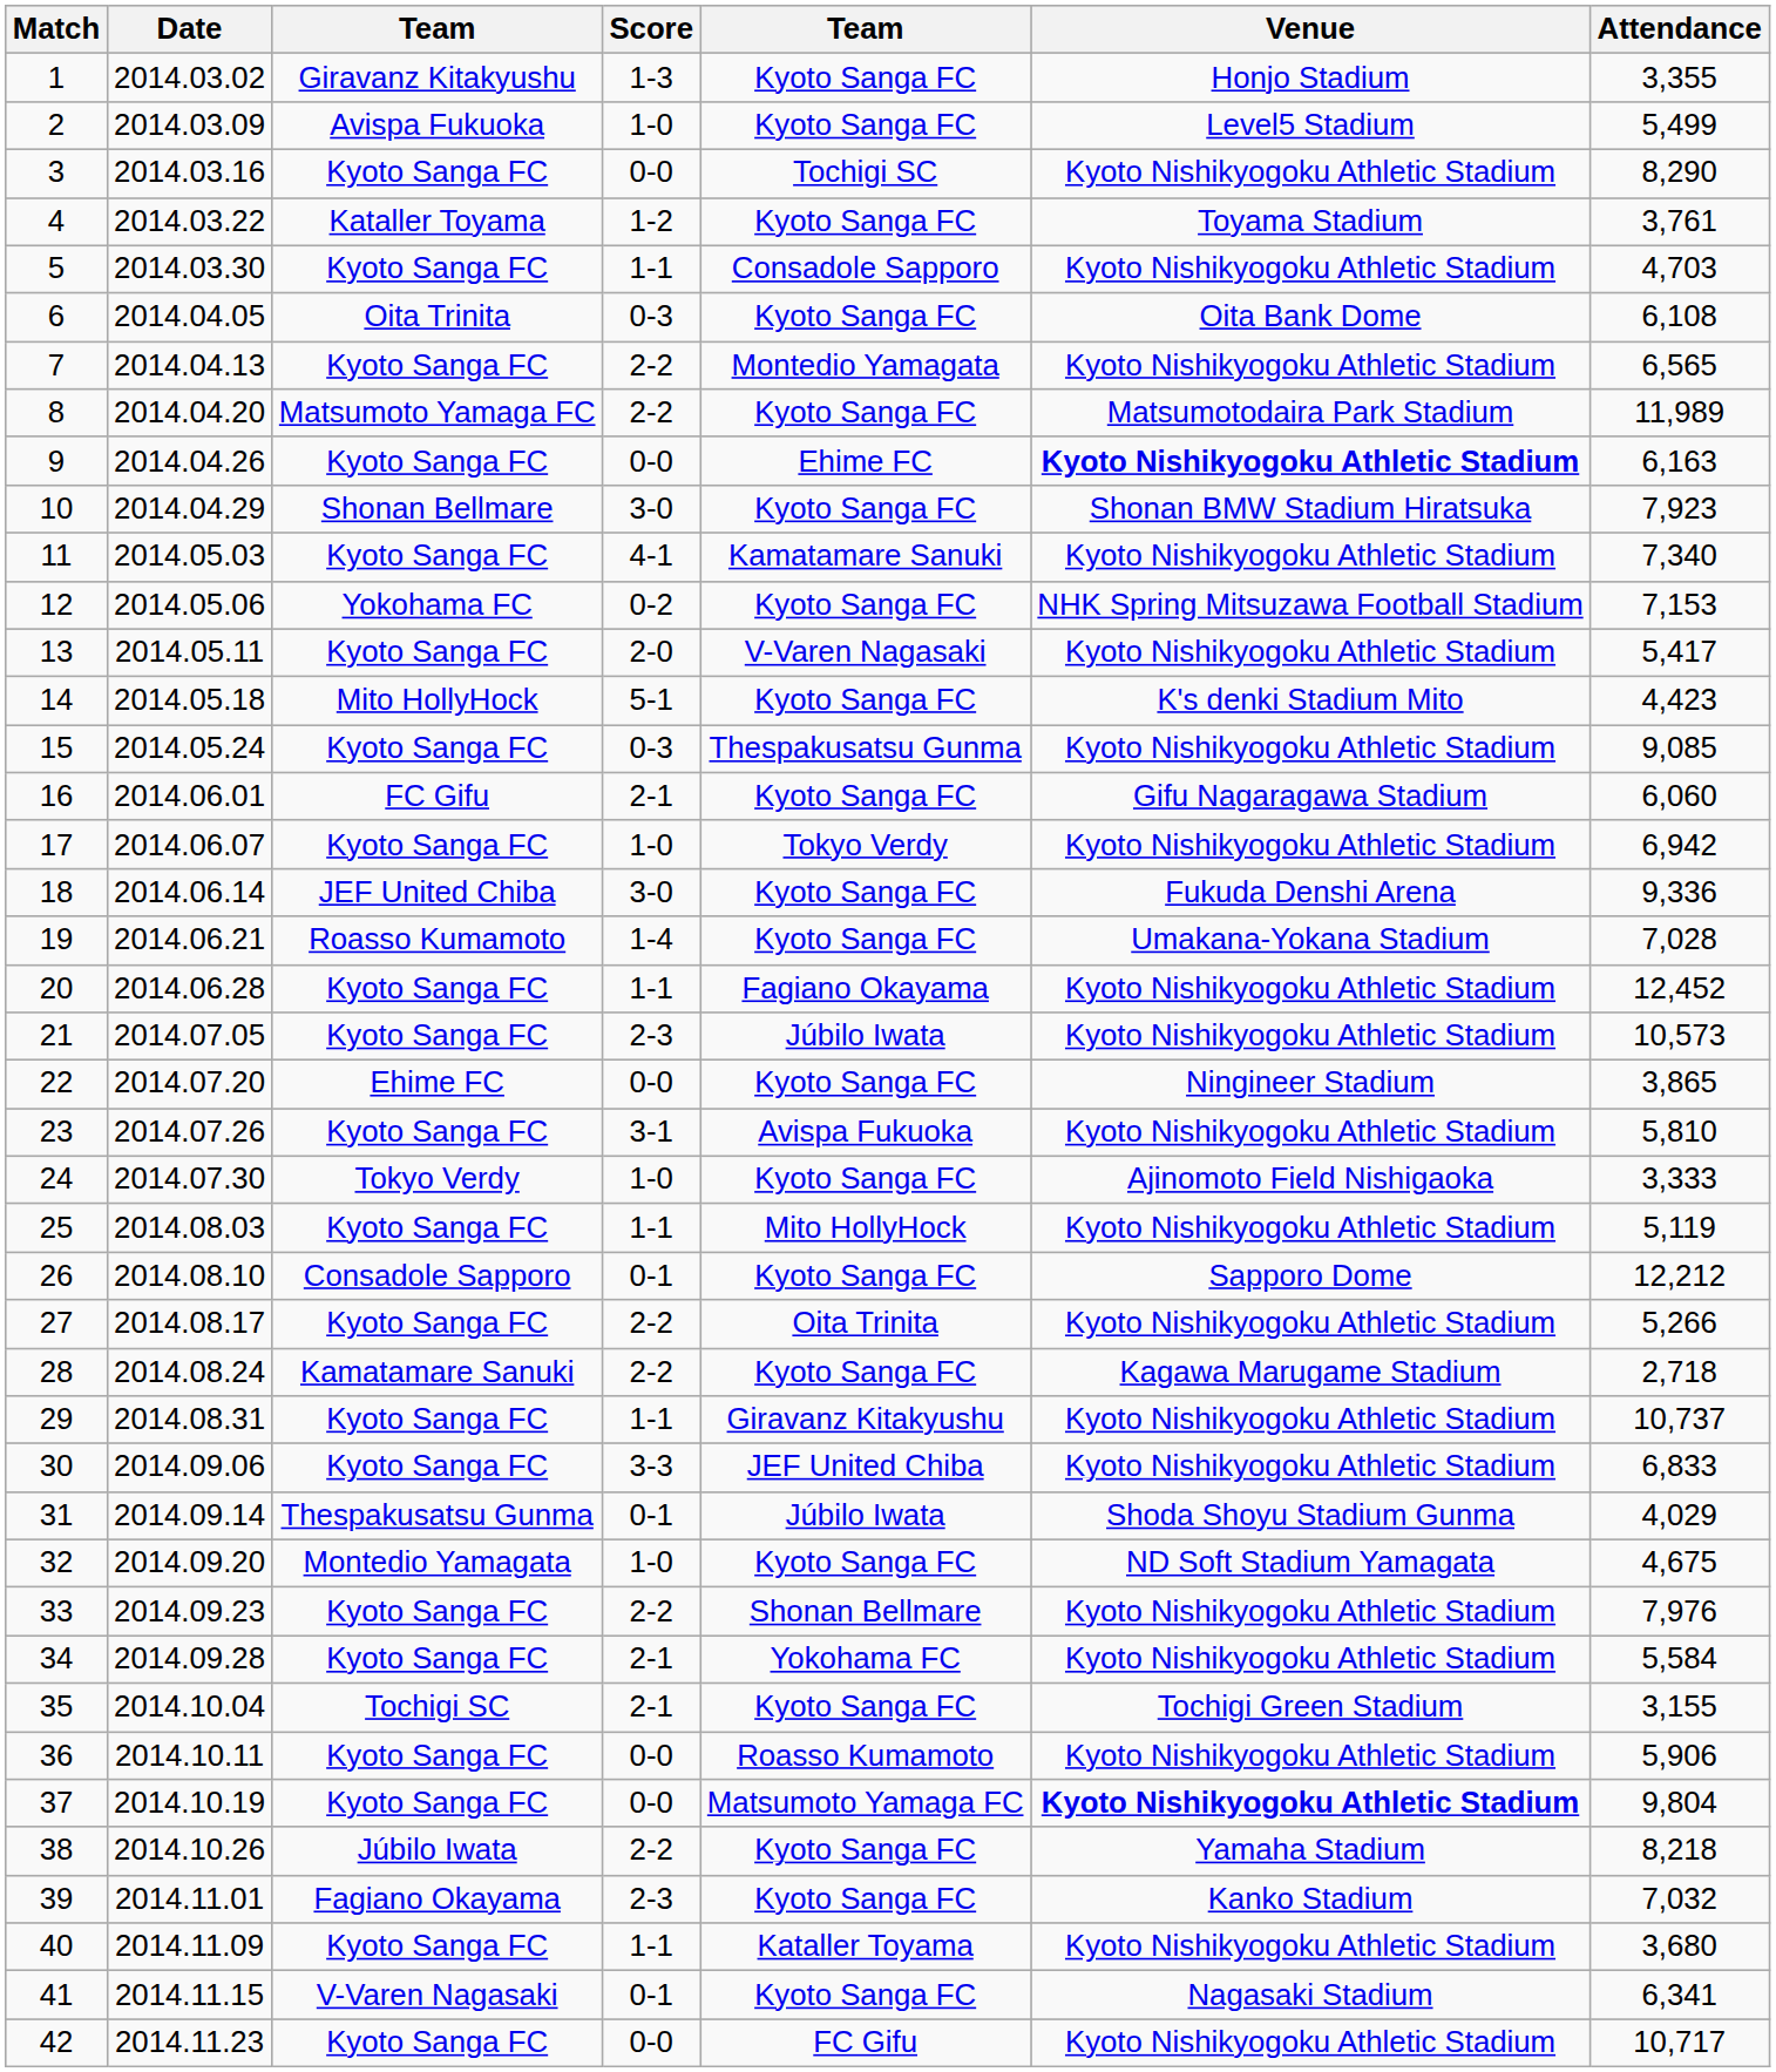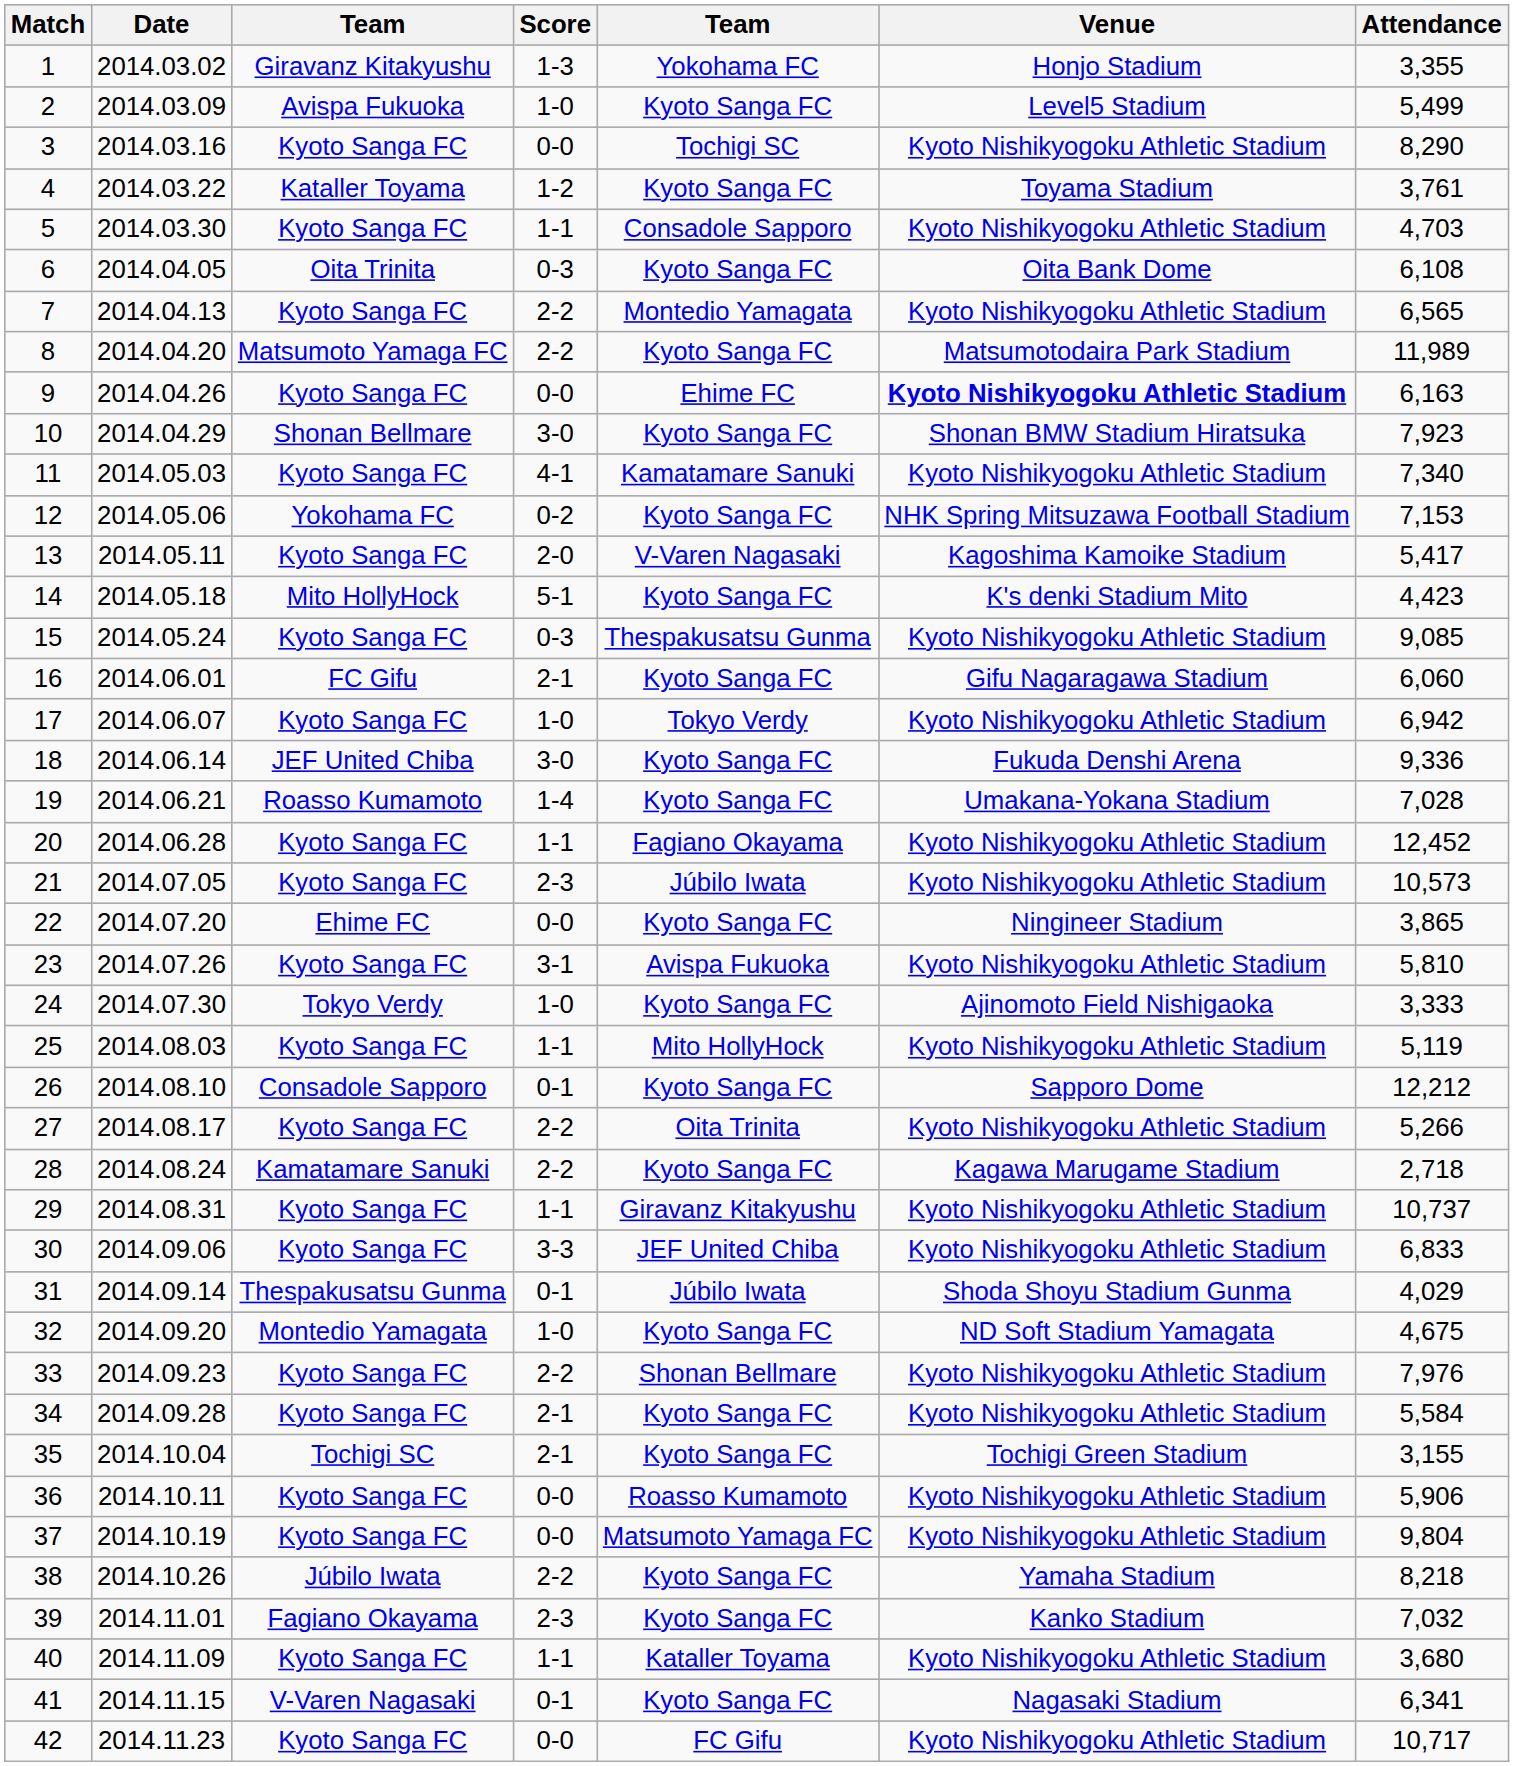1 | column 5: Kyoto Sanga FC -> Yokohama FC
13 | Venue: Kyoto Nishikyogoku Athletic Stadium -> Kagoshima Kamoike Stadium
34 | column 5: Yokohama FC -> Kyoto Sanga FC
37 | Venue: bold -> normal
